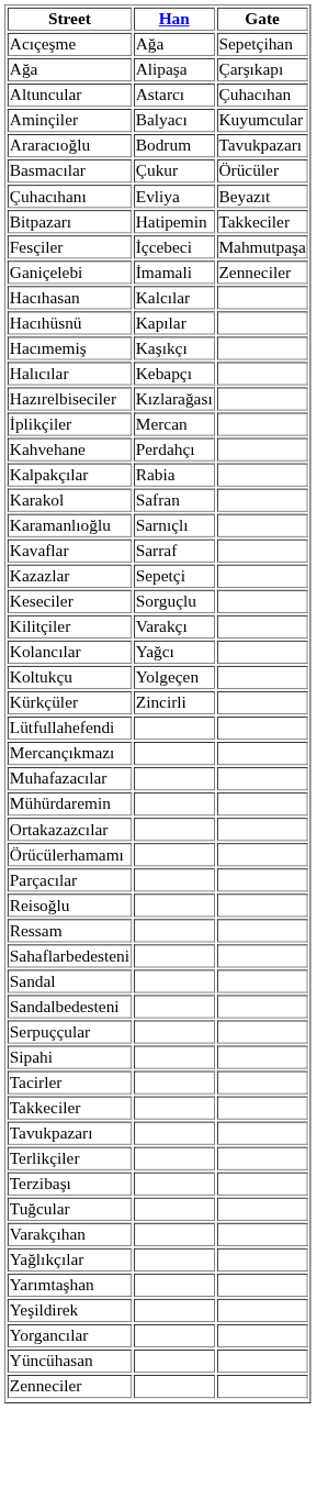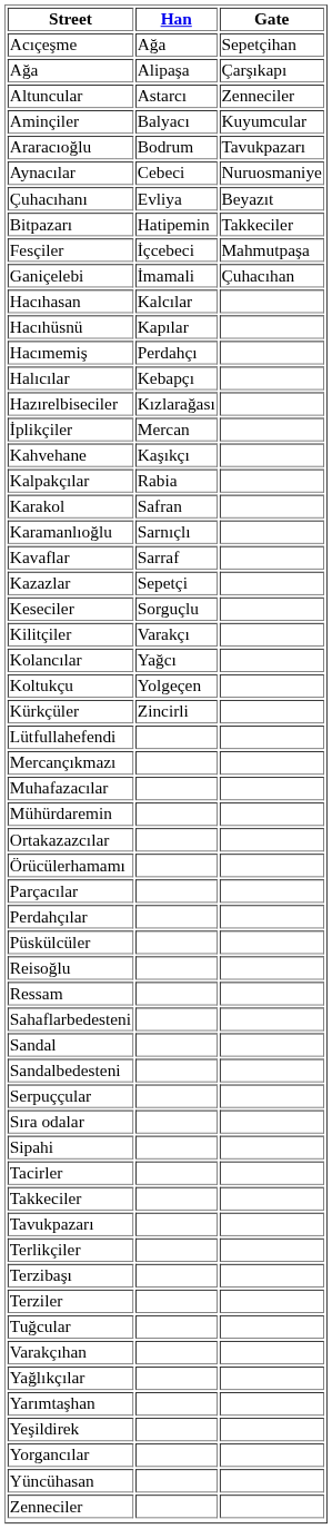Altuncular | Gate: Çuhacıhan -> Zenneciler
+ row: Aynacılar | Cebeci | Nuruosmaniye
- row: Basmacılar | Çukur | Örücüler
Ganiçelebi | Gate: Zenneciler -> Çuhacıhan
Hacımemiş | Han: Kaşıkçı -> Perdahçı
Kahvehane | Han: Perdahçı -> Kaşıkçı
+ row: Perdahçılar
+ row: Püskülcüler
+ row: Sıra odalar
+ row: Terziler
